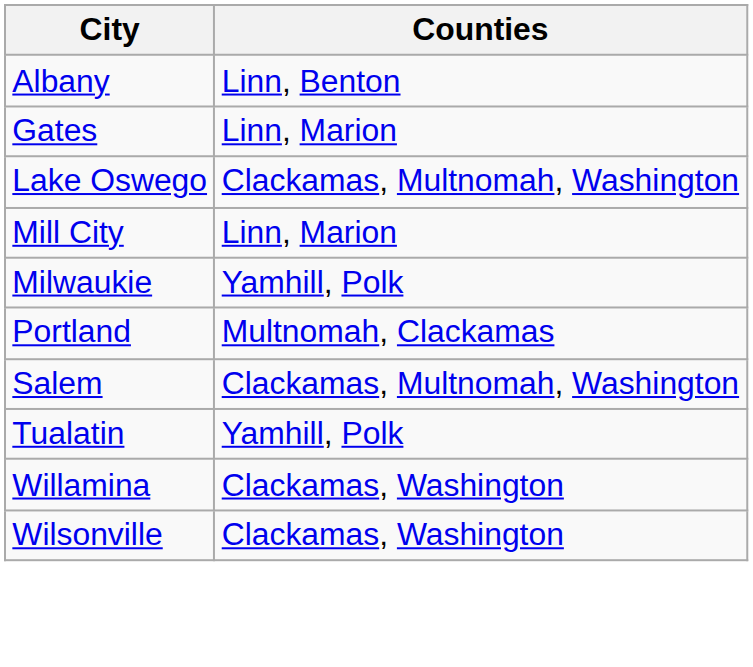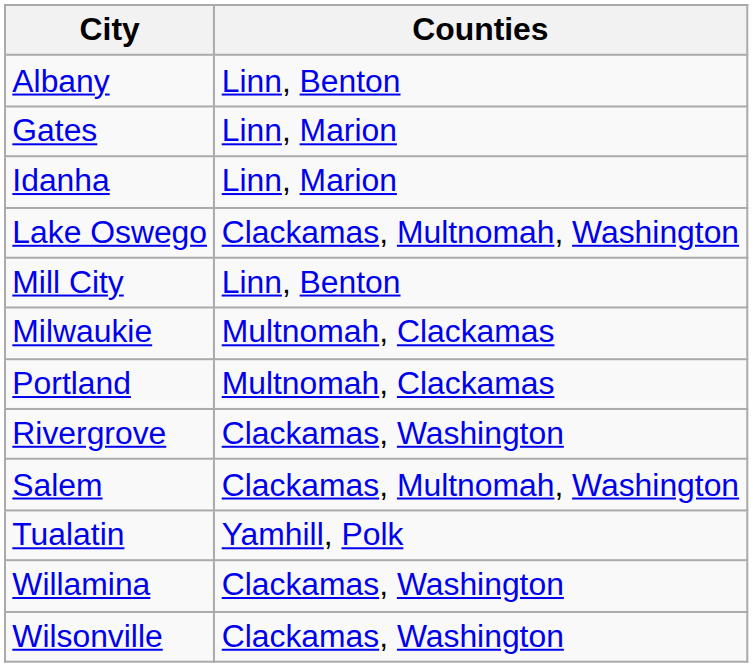+ row: Idanha | Linn, Marion
Mill City | Counties: Linn, Marion -> Linn, Benton
Milwaukie | Counties: Yamhill, Polk -> Multnomah, Clackamas
+ row: Rivergrove | Clackamas, Washington
